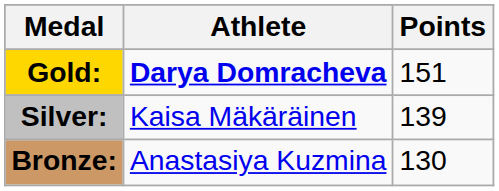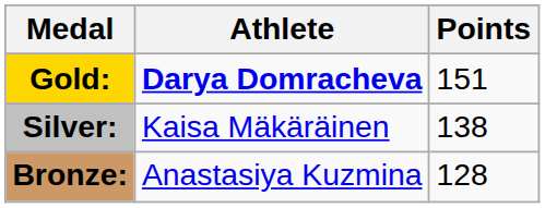Silver: | Points: 139 -> 138
Bronze: | Points: 130 -> 128
